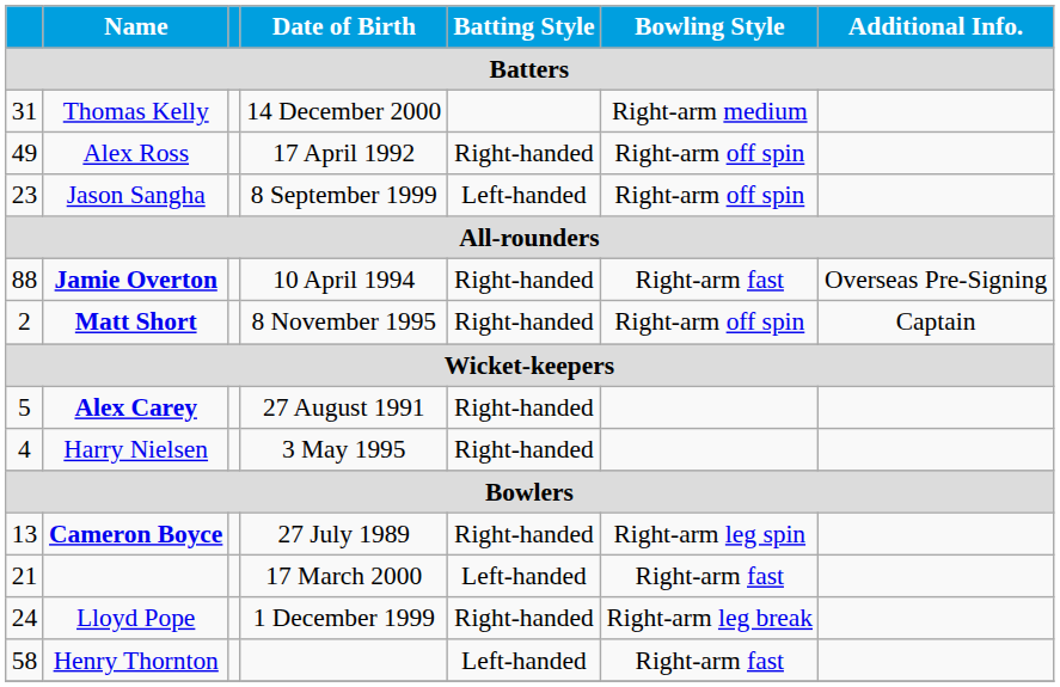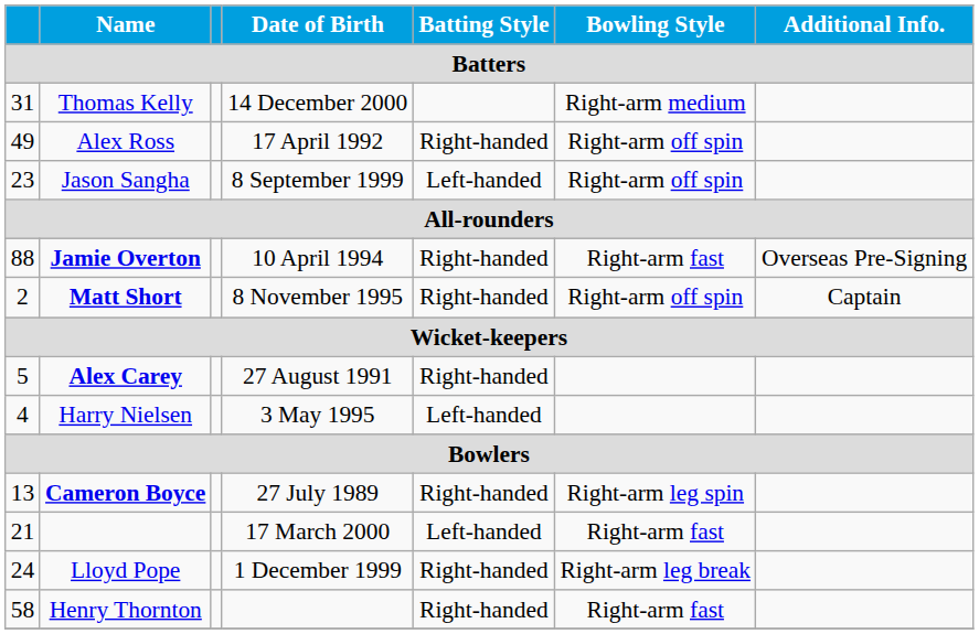Harry Nielsen | Batting Style: Right-handed -> Left-handed
Henry Thornton | Batting Style: Left-handed -> Right-handed
